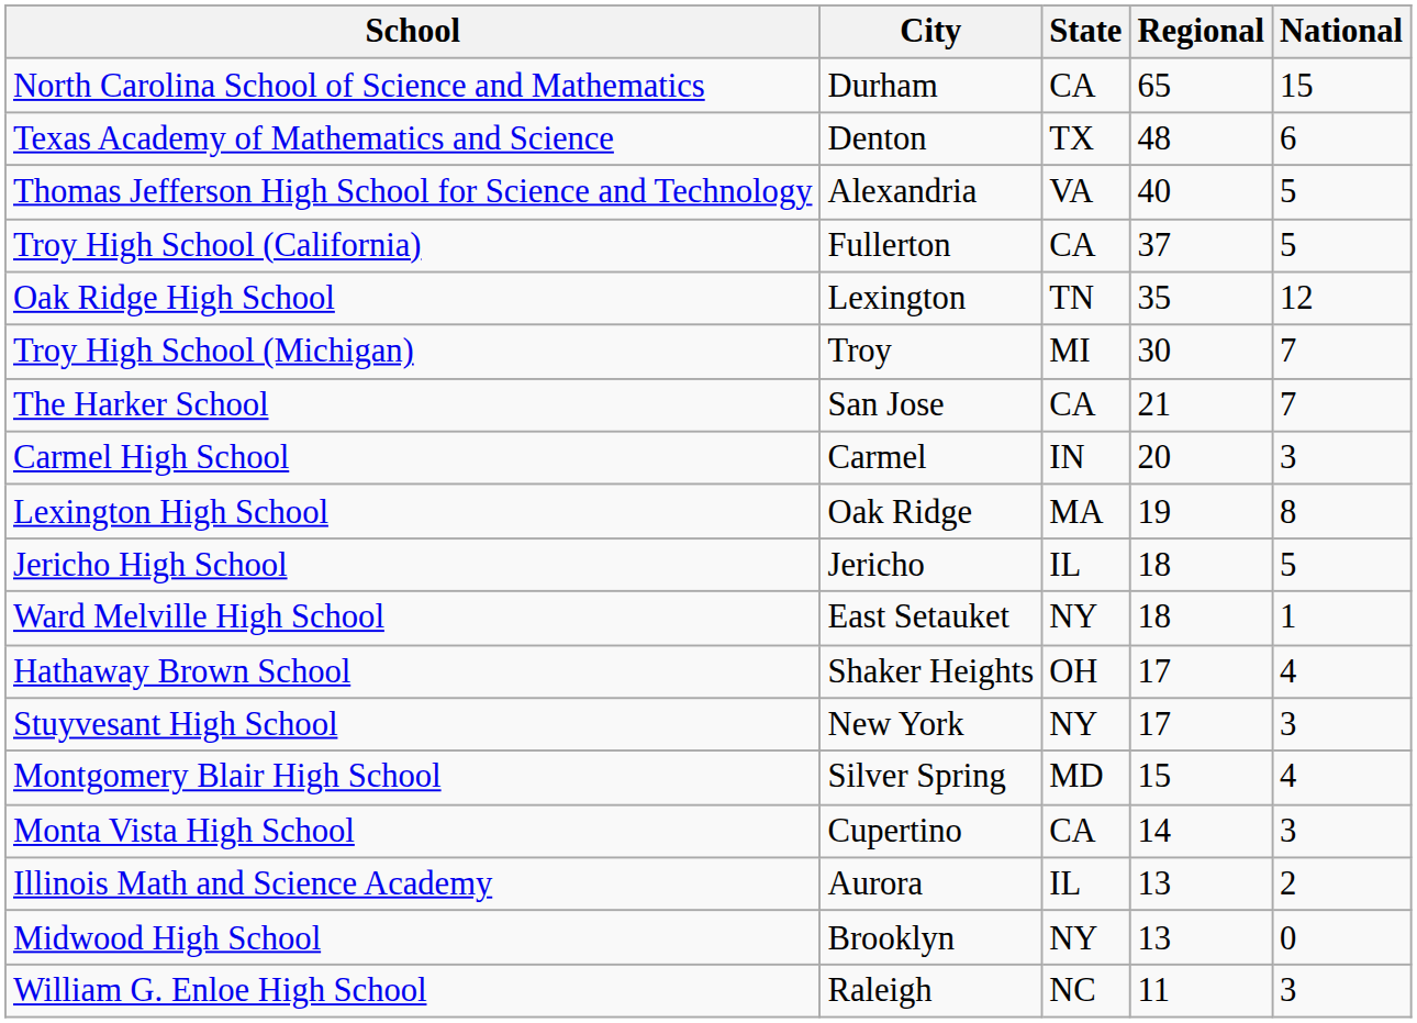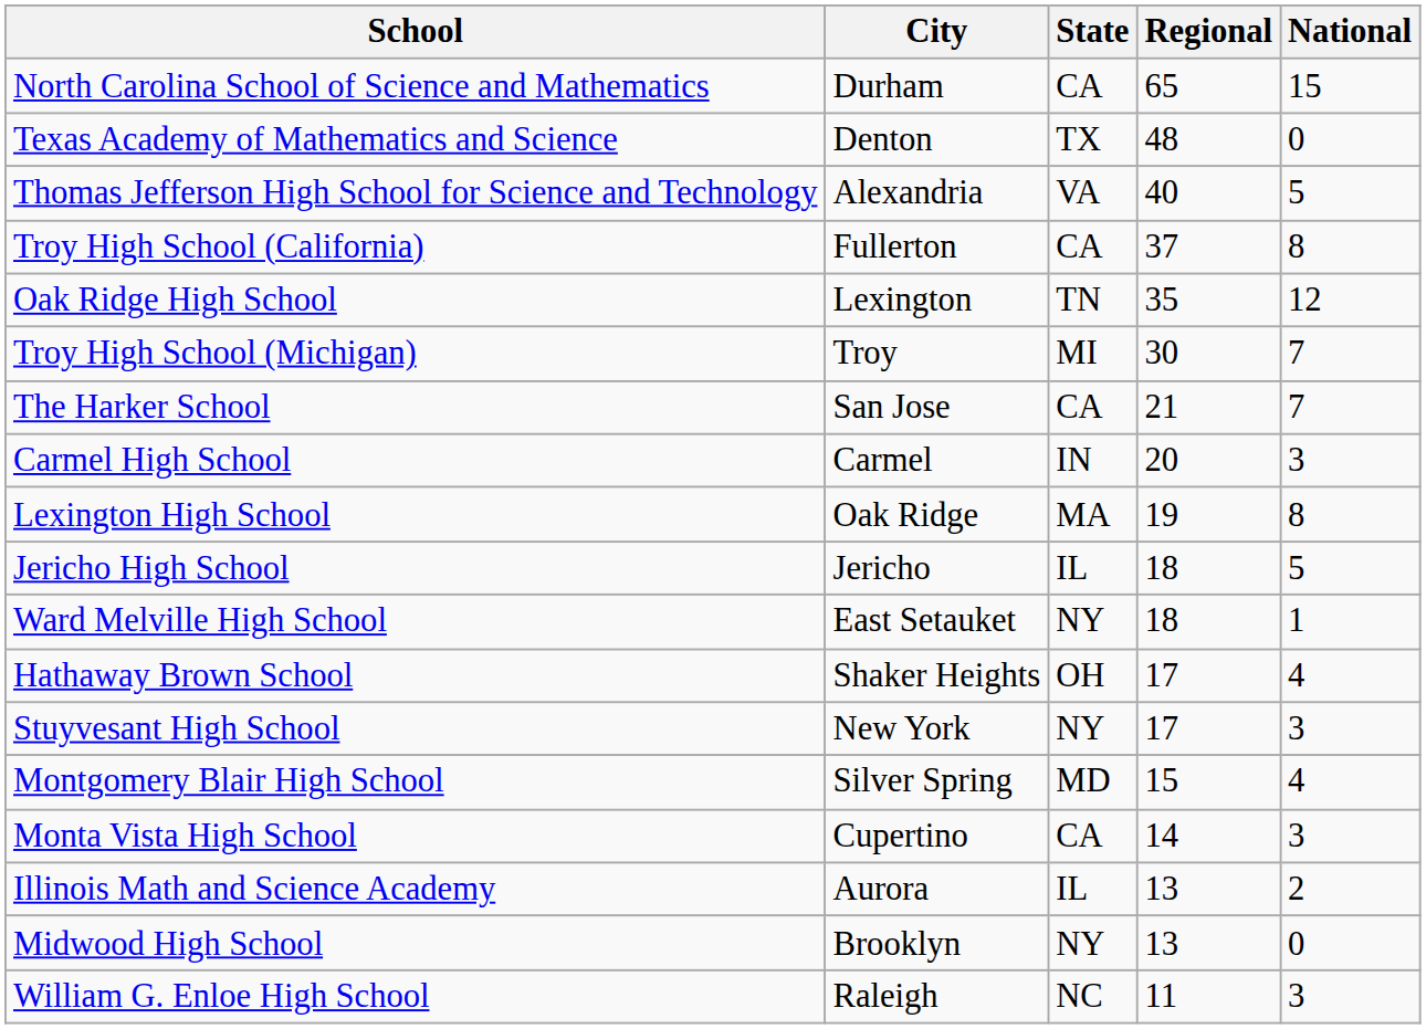Texas Academy of Mathematics and Science | National: 6 -> 0
Troy High School (California) | National: 5 -> 8
